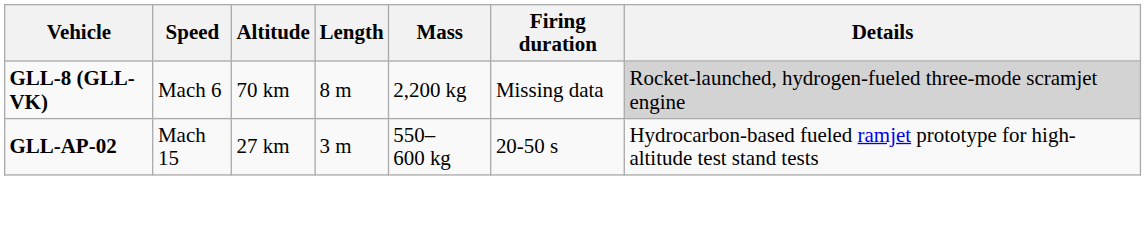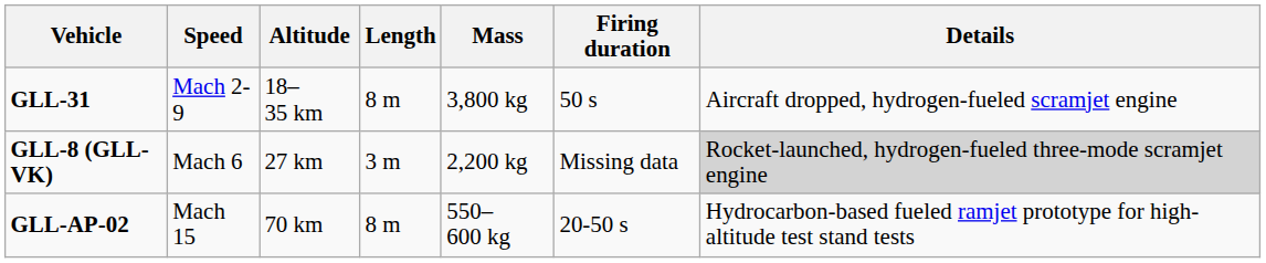+ row: GLL-31 | Mach 2-9 | 18–35 km | 8 m | 3,800 kg | 50 s | Aircraft dropped, hydrogen-fueled scramjet engine
GLL-8 (GLL-VK) | Altitude: 70 km -> 27 km
GLL-8 (GLL-VK) | Length: 8 m -> 3 m
GLL-AP-02 | Altitude: 27 km -> 70 km
GLL-AP-02 | Length: 3 m -> 8 m
